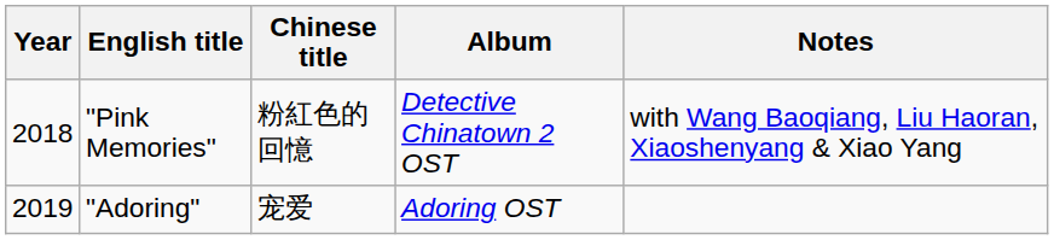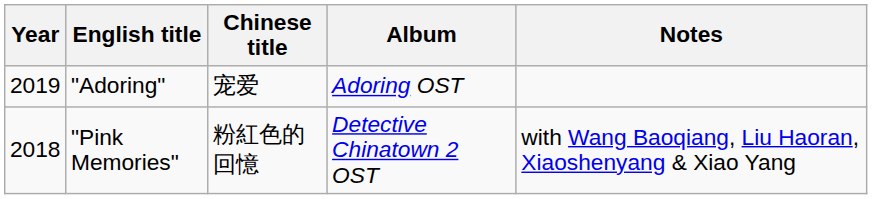rows swapped: "Pink Memories" <-> "Adoring"
